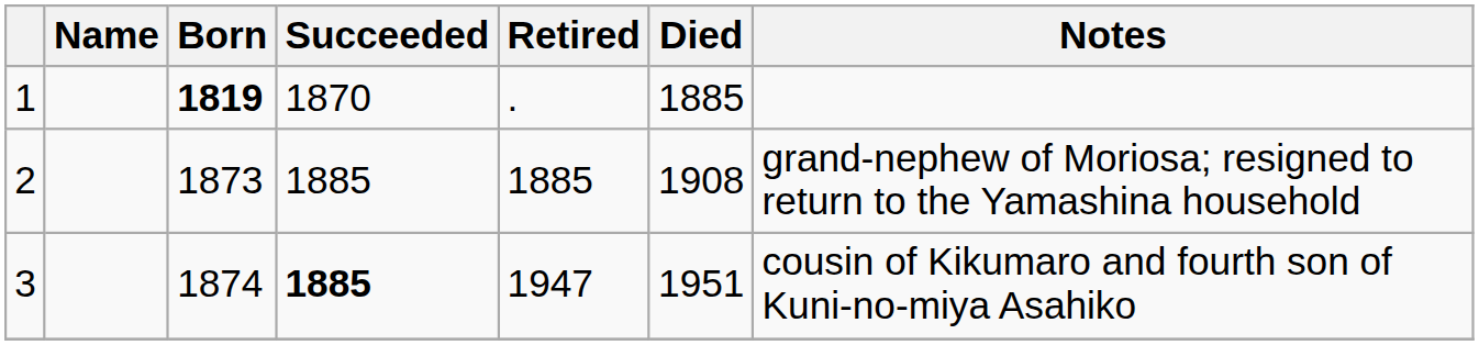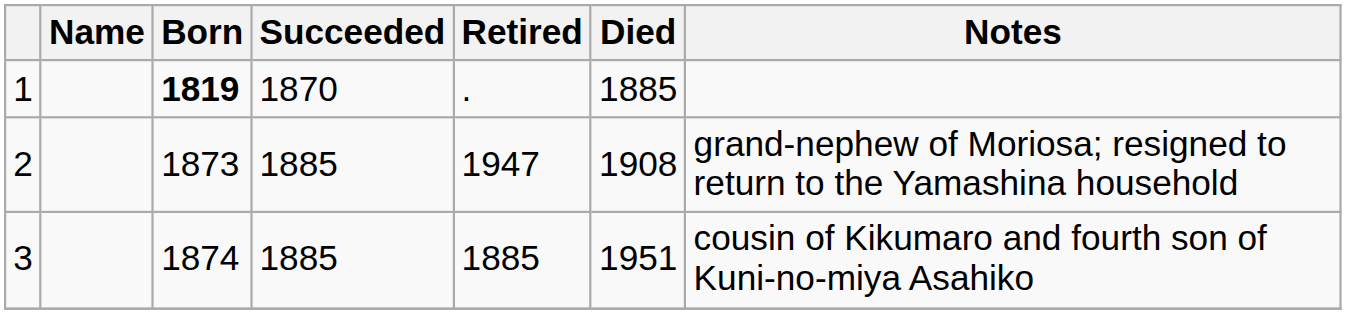2 | Retired: 1885 -> 1947
3 | Succeeded: bold -> normal
3 | Retired: 1947 -> 1885
